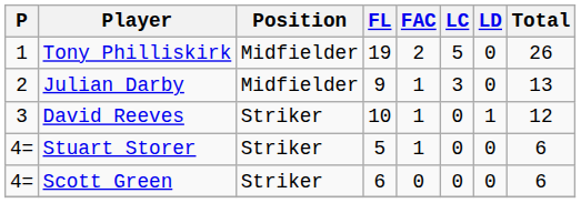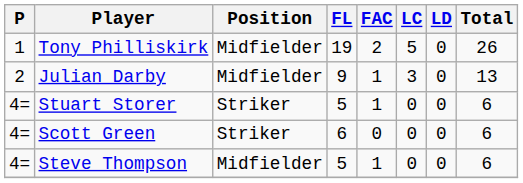- row: 3 | David Reeves | Striker | 10 | 1 | 0 | 1 | 12
+ row: 4= | Steve Thompson | Midfielder | 5 | 1 | 0 | 0 | 6
